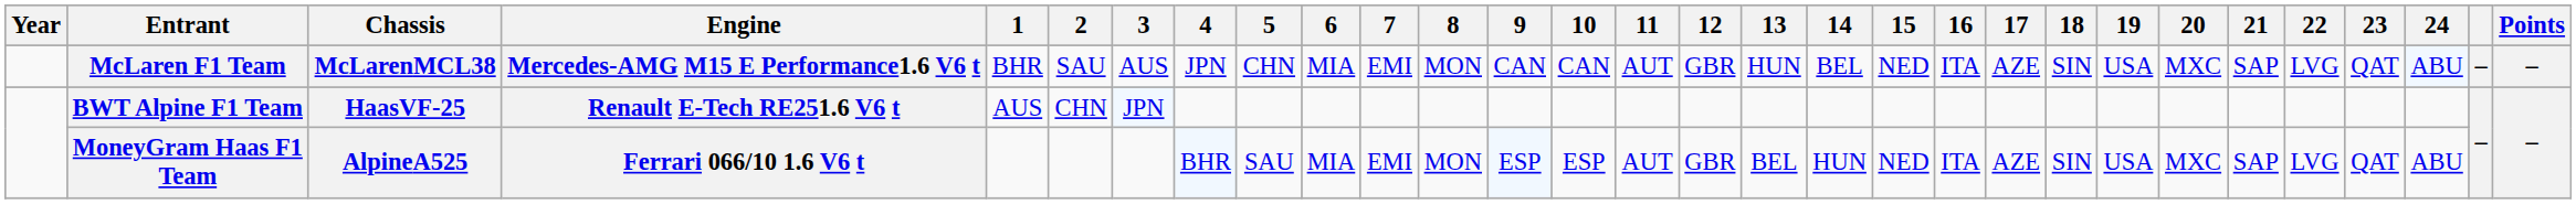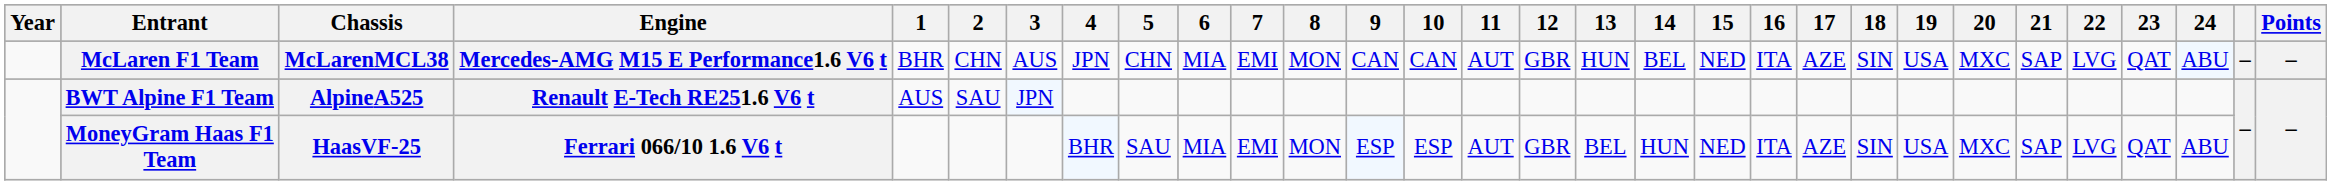McLaren F1 Team | 2: SAU -> CHN
BWT Alpine F1 Team | Chassis: HaasVF-25 -> AlpineA525
BWT Alpine F1 Team | 2: CHN -> SAU
MoneyGram Haas F1 Team | Chassis: AlpineA525 -> HaasVF-25
